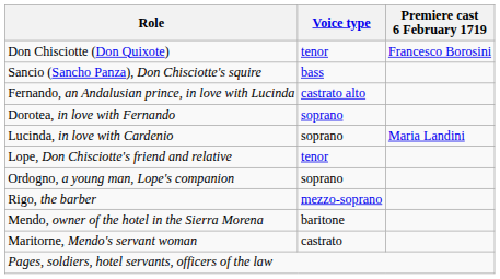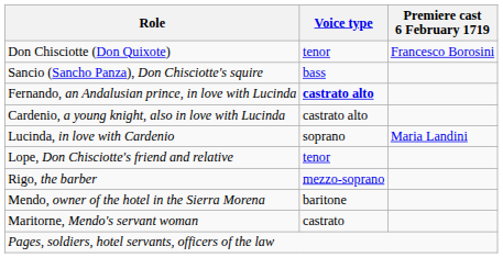Fernando, an Andalusian prince, in love with Lucinda | Voice type: normal -> bold
+ row: Cardenio, a young knight, also in love with Lucinda | castrato alto
- row: Dorotea, in love with Fernando | soprano
- row: Ordogno, a young man, Lope's companion | soprano
